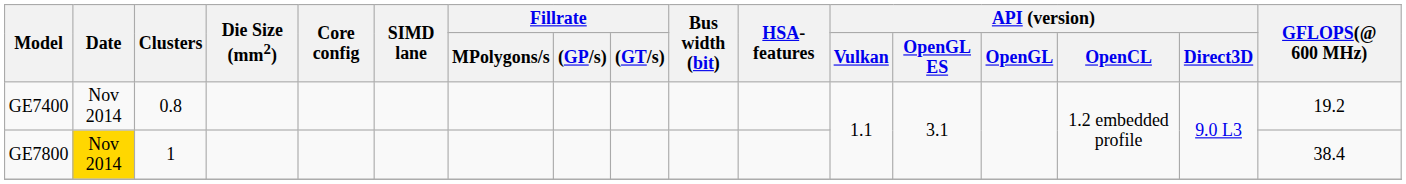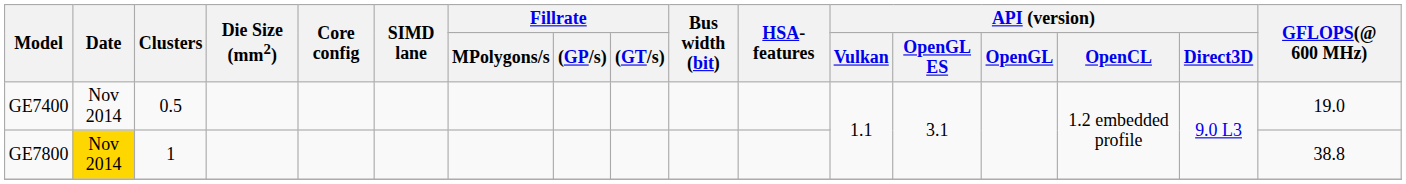GE7400 | Clusters: 0.8 -> 0.5
GE7400 | GFLOPS(@ 600 MHz): 19.2 -> 19.0
GE7800 | GFLOPS(@ 600 MHz): 38.4 -> 38.8
